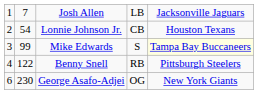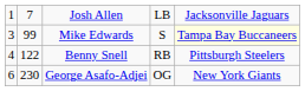- row: 2 | 54 | Lonnie Johnson Jr. | CB | Houston Texans
